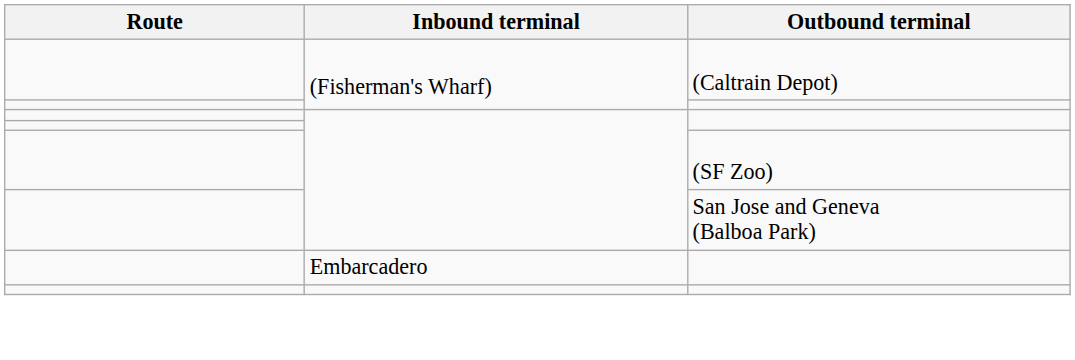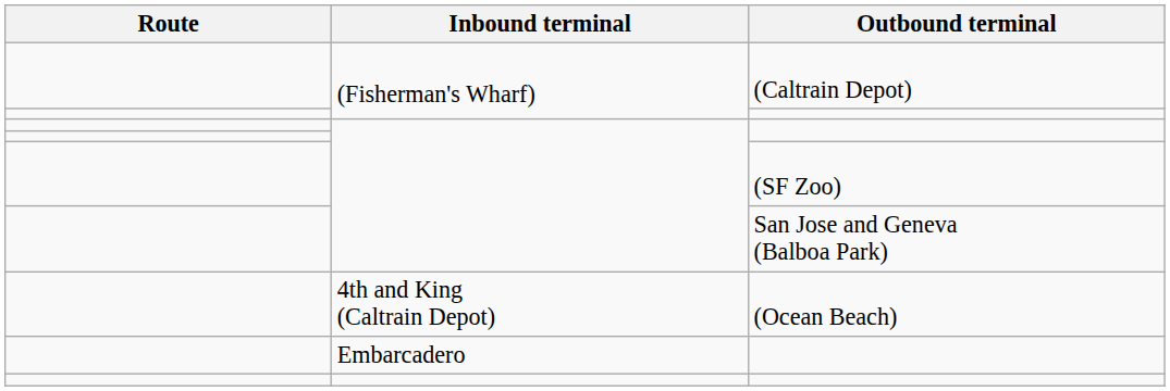+ row: 4th and King (Caltrain Depot) | (Ocean Beach)
